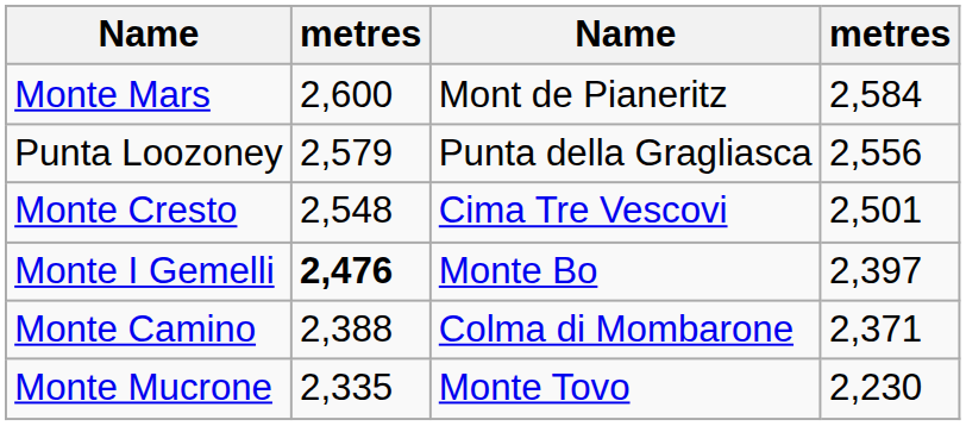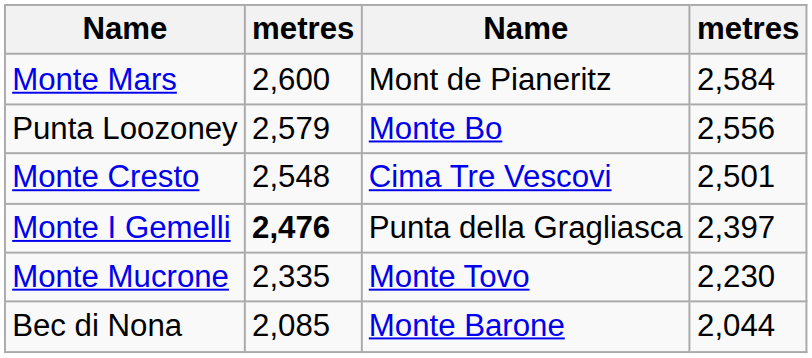Punta Loozoney | column 3: Punta della Gragliasca -> Monte Bo
Monte I Gemelli | column 3: Monte Bo -> Punta della Gragliasca
- row: Monte Camino | 2,388 | Colma di Mombarone | 2,371
+ row: Bec di Nona | 2,085 | Monte Barone | 2,044
